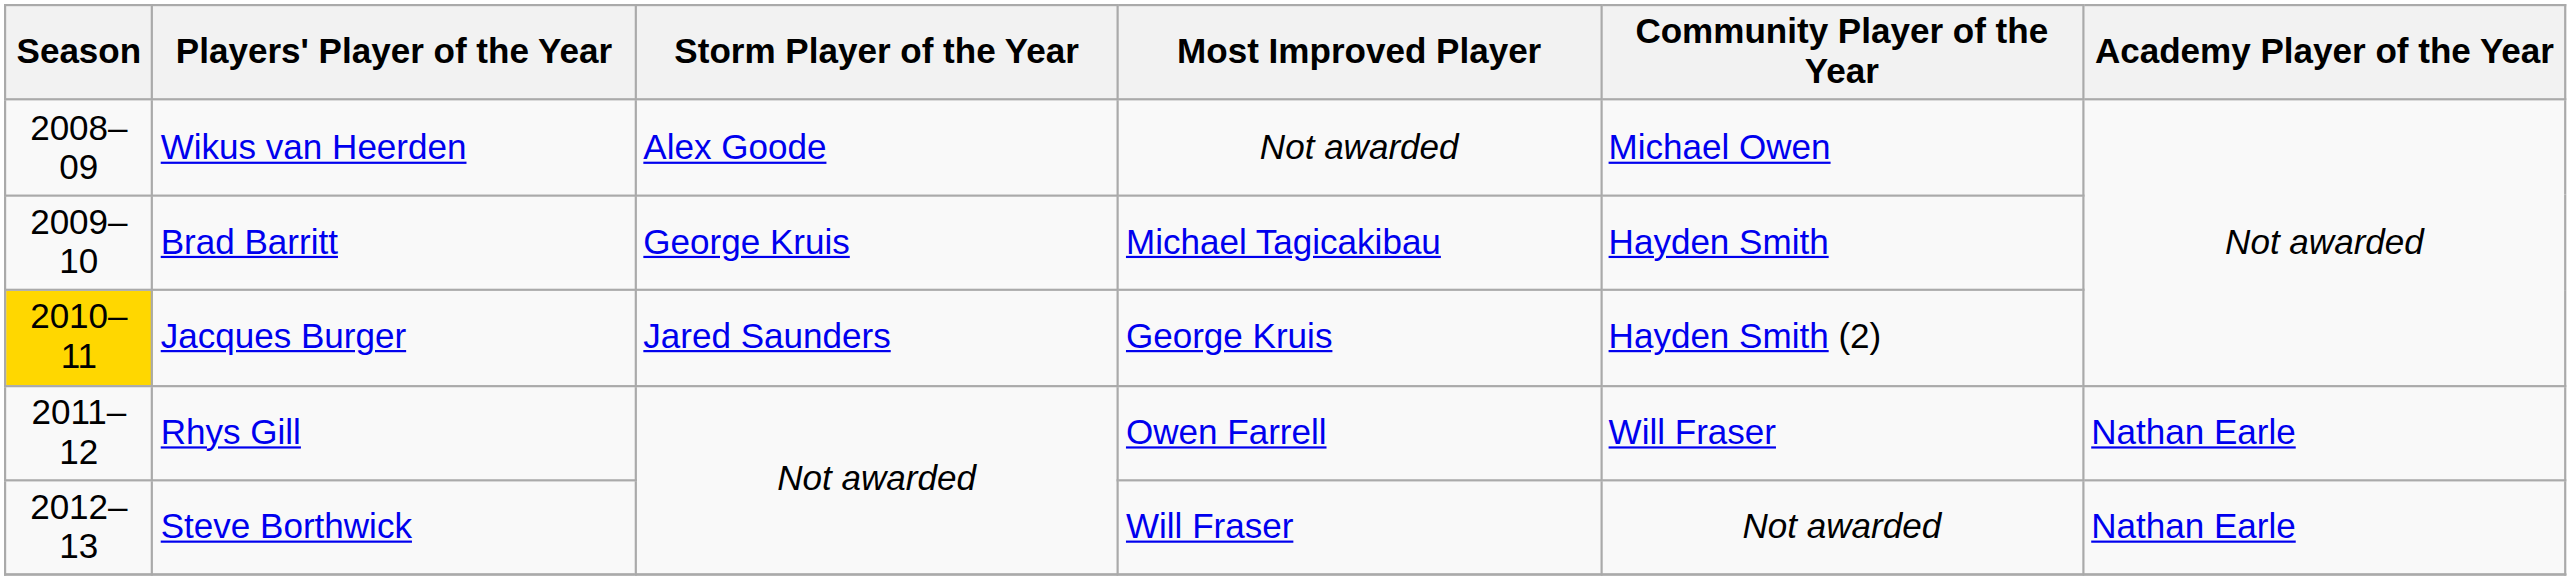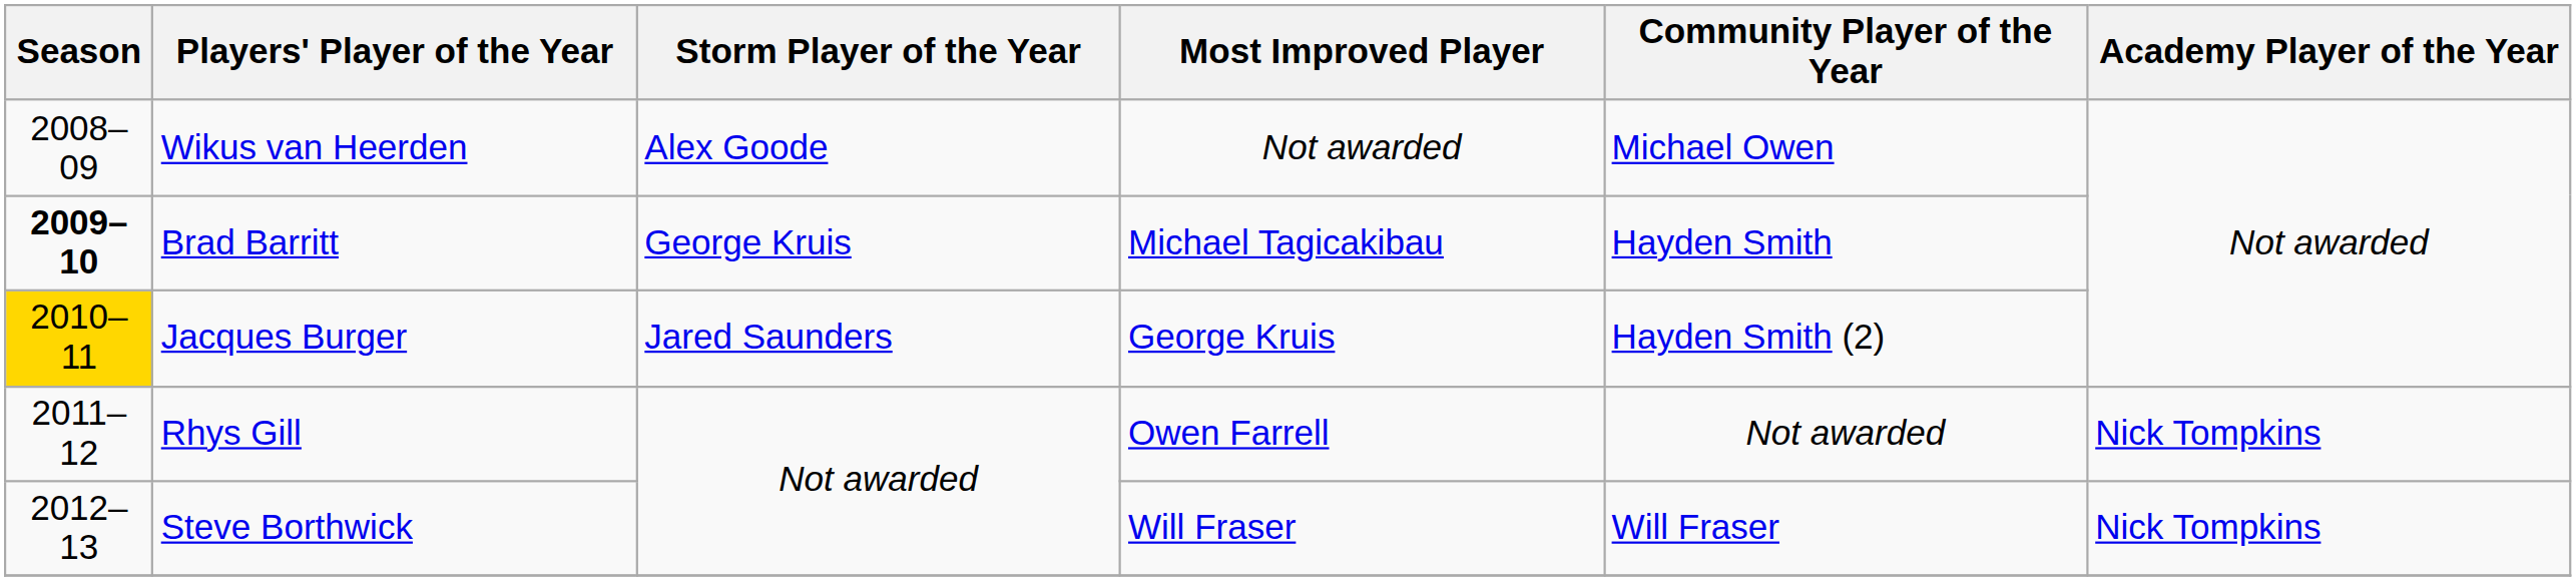Brad Barritt | Season: normal -> bold
Rhys Gill | Community Player of the Year: Will Fraser -> Not awarded
Rhys Gill | Academy Player of the Year: Nathan Earle -> Nick Tompkins
Steve Borthwick | Community Player of the Year: Not awarded -> Will Fraser
Steve Borthwick | Academy Player of the Year: Nathan Earle -> Nick Tompkins
